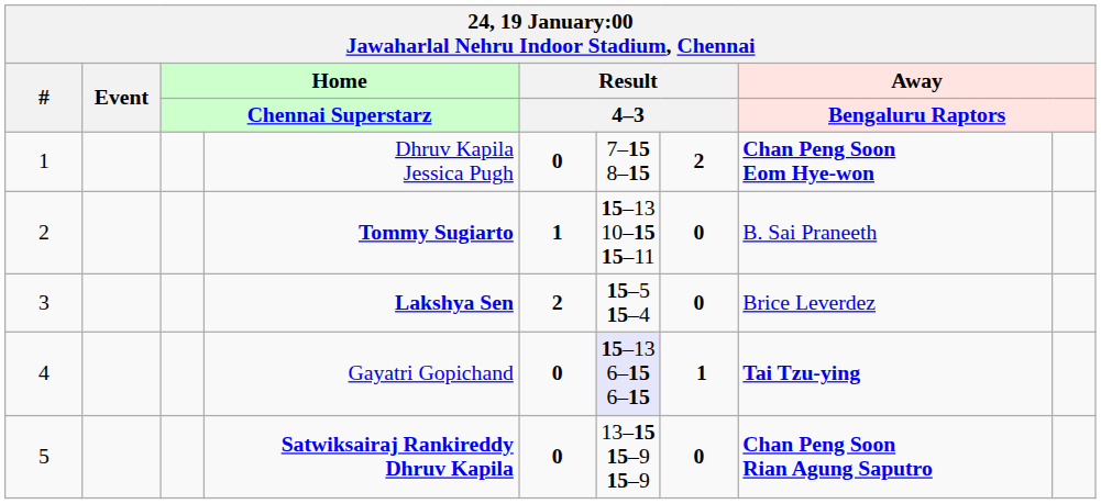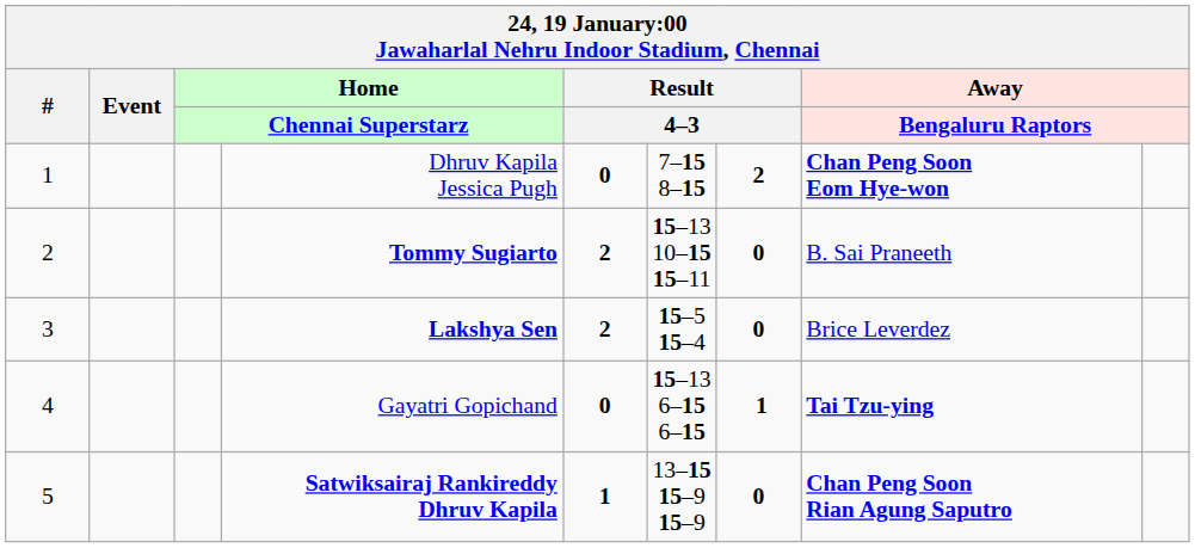Tommy Sugiarto | column 5: 1 -> 2
Gayatri Gopichand | column 6: lavender background -> no background
Satwiksairaj Rankireddy Dhruv Kapila | column 5: 0 -> 1
